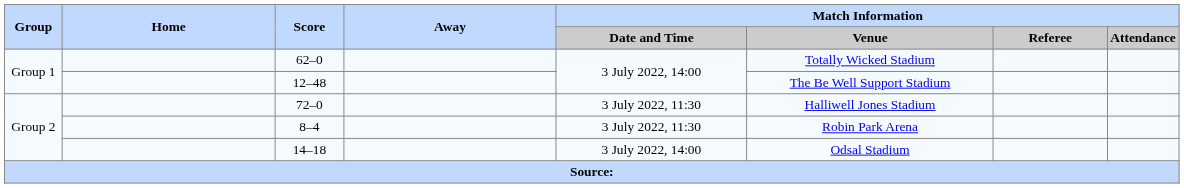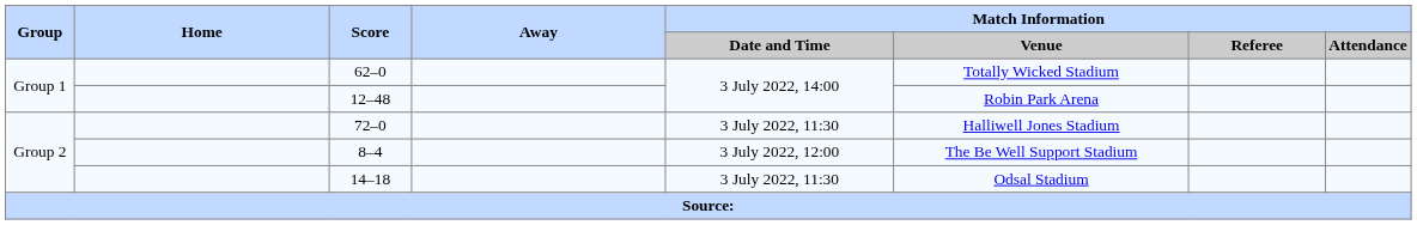12–48 | Match Information / Venue: The Be Well Support Stadium -> Robin Park Arena
8–4 | Match Information / Date and Time: 3 July 2022, 11:30 -> 3 July 2022, 12:00
8–4 | Match Information / Venue: Robin Park Arena -> The Be Well Support Stadium
14–18 | Match Information / Date and Time: 3 July 2022, 14:00 -> 3 July 2022, 11:30
